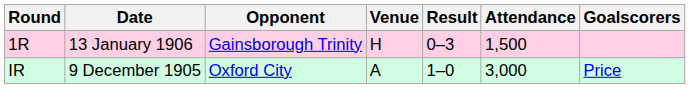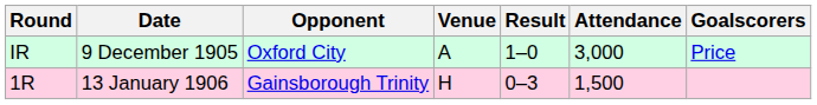rows swapped: IR <-> 1R
